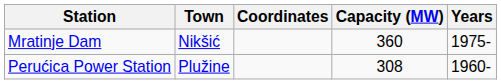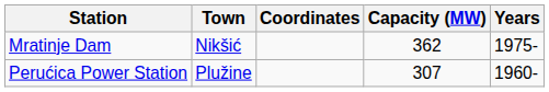Mratinje Dam | Capacity (MW): 360 -> 362
Perućica Power Station | Capacity (MW): 308 -> 307
